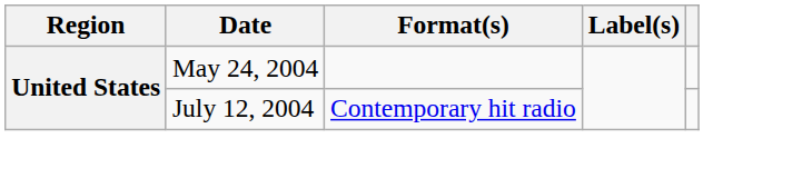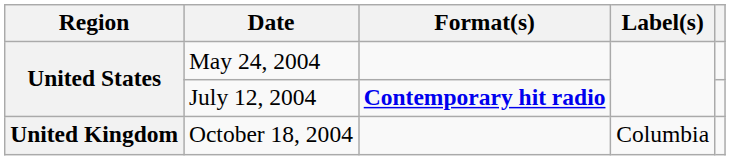July 12, 2004 | Format(s): normal -> bold
+ row: United Kingdom | October 18, 2004 | Columbia
